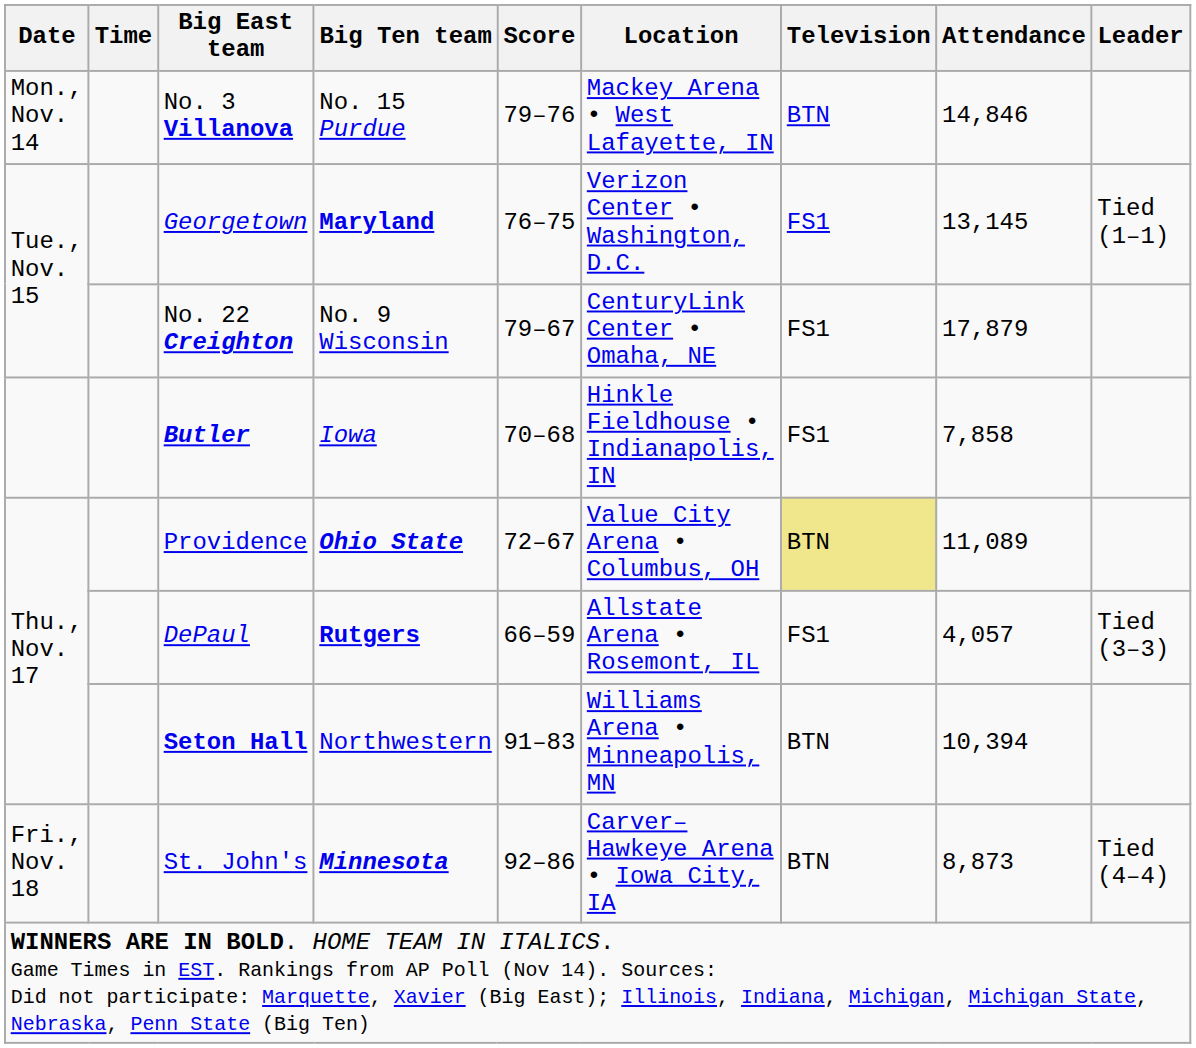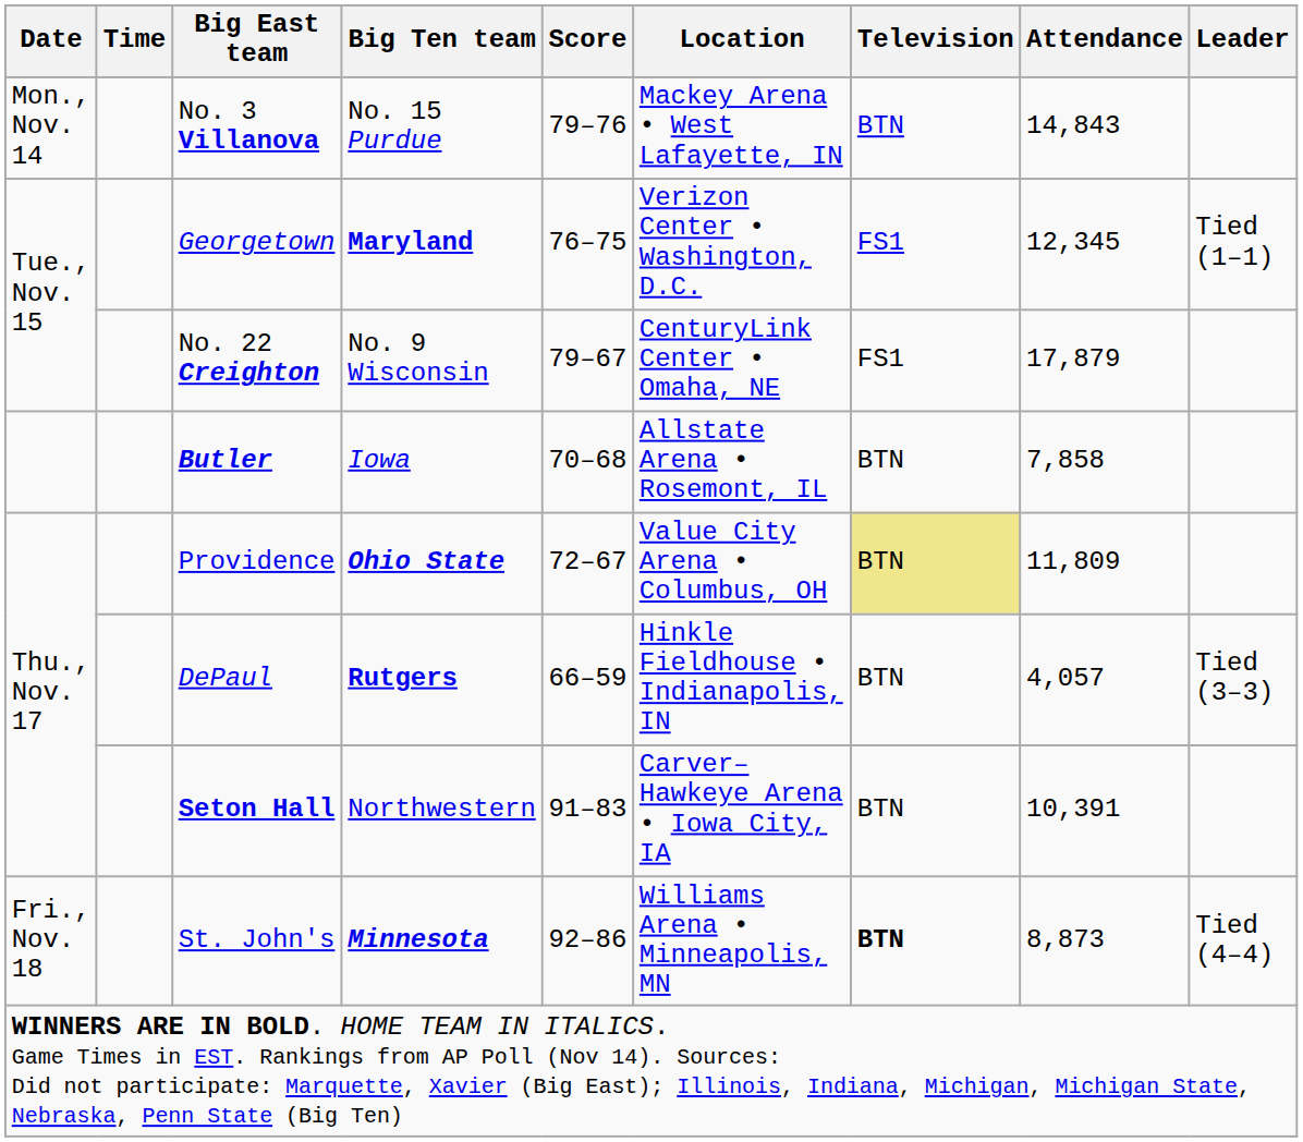No. 3 Villanova | Attendance: 14,846 -> 14,843
Georgetown | Attendance: 13,145 -> 12,345
Butler | Location: Hinkle Fieldhouse • Indianapolis, IN -> Allstate Arena • Rosemont, IL
Butler | Television: FS1 -> BTN
Providence | Attendance: 11,089 -> 11,809
DePaul | Location: Allstate Arena • Rosemont, IL -> Hinkle Fieldhouse • Indianapolis, IN
DePaul | Television: FS1 -> BTN
Seton Hall | Location: Williams Arena • Minneapolis, MN -> Carver–Hawkeye Arena • Iowa City, IA
Seton Hall | Attendance: 10,394 -> 10,391
St. John's | Location: Carver–Hawkeye Arena • Iowa City, IA -> Williams Arena • Minneapolis, MN
St. John's | Television: normal -> bold
